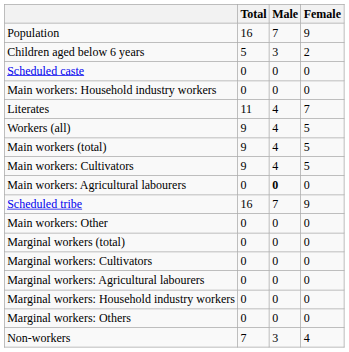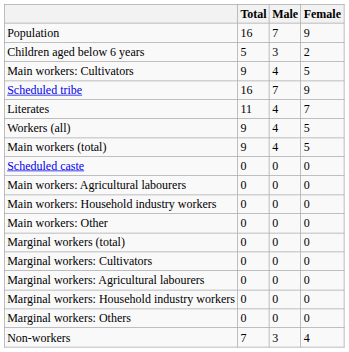rows swapped: Scheduled caste <-> Main workers: Cultivators
rows swapped: Scheduled tribe <-> Main workers: Household industry workers
Main workers: Agricultural labourers | Male: bold -> normal
